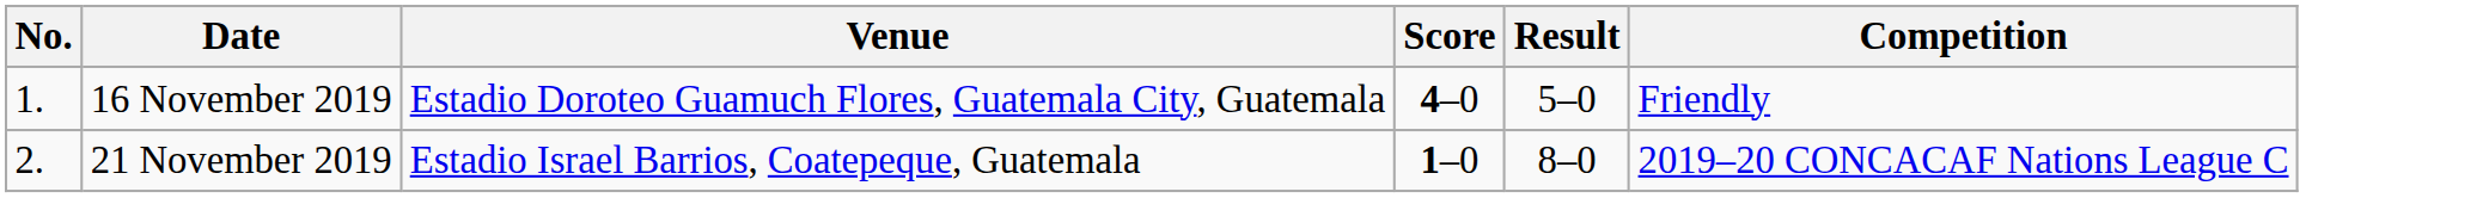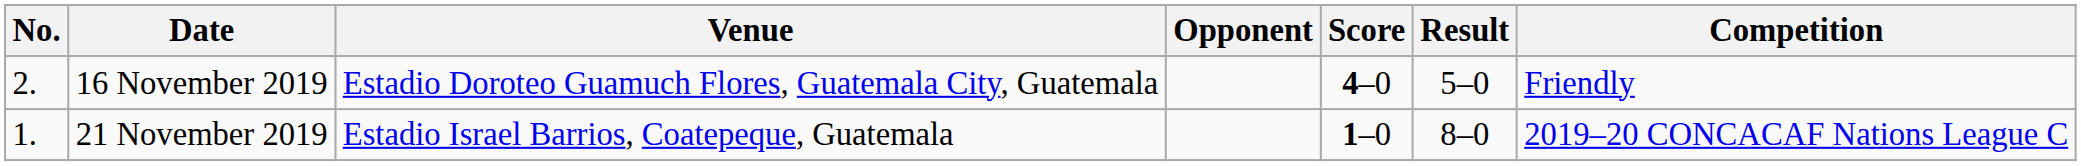+ column: Opponent
16 November 2019 | No.: 1. -> 2.
21 November 2019 | No.: 2. -> 1.
